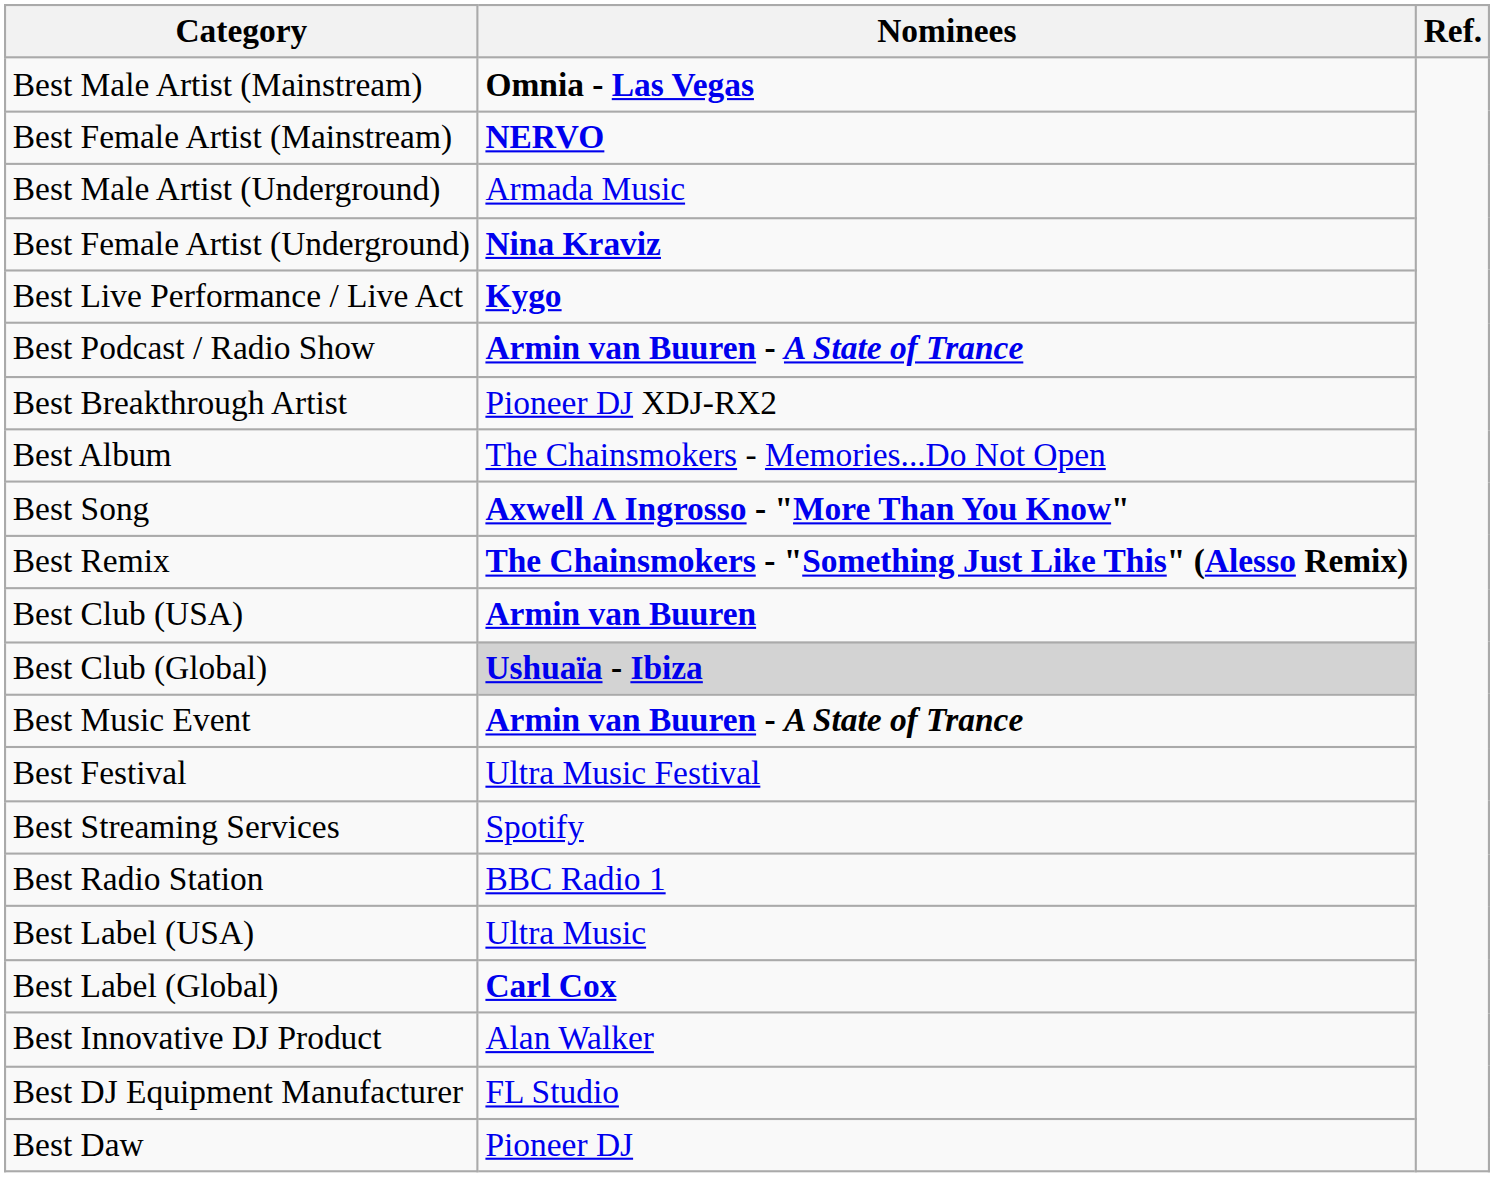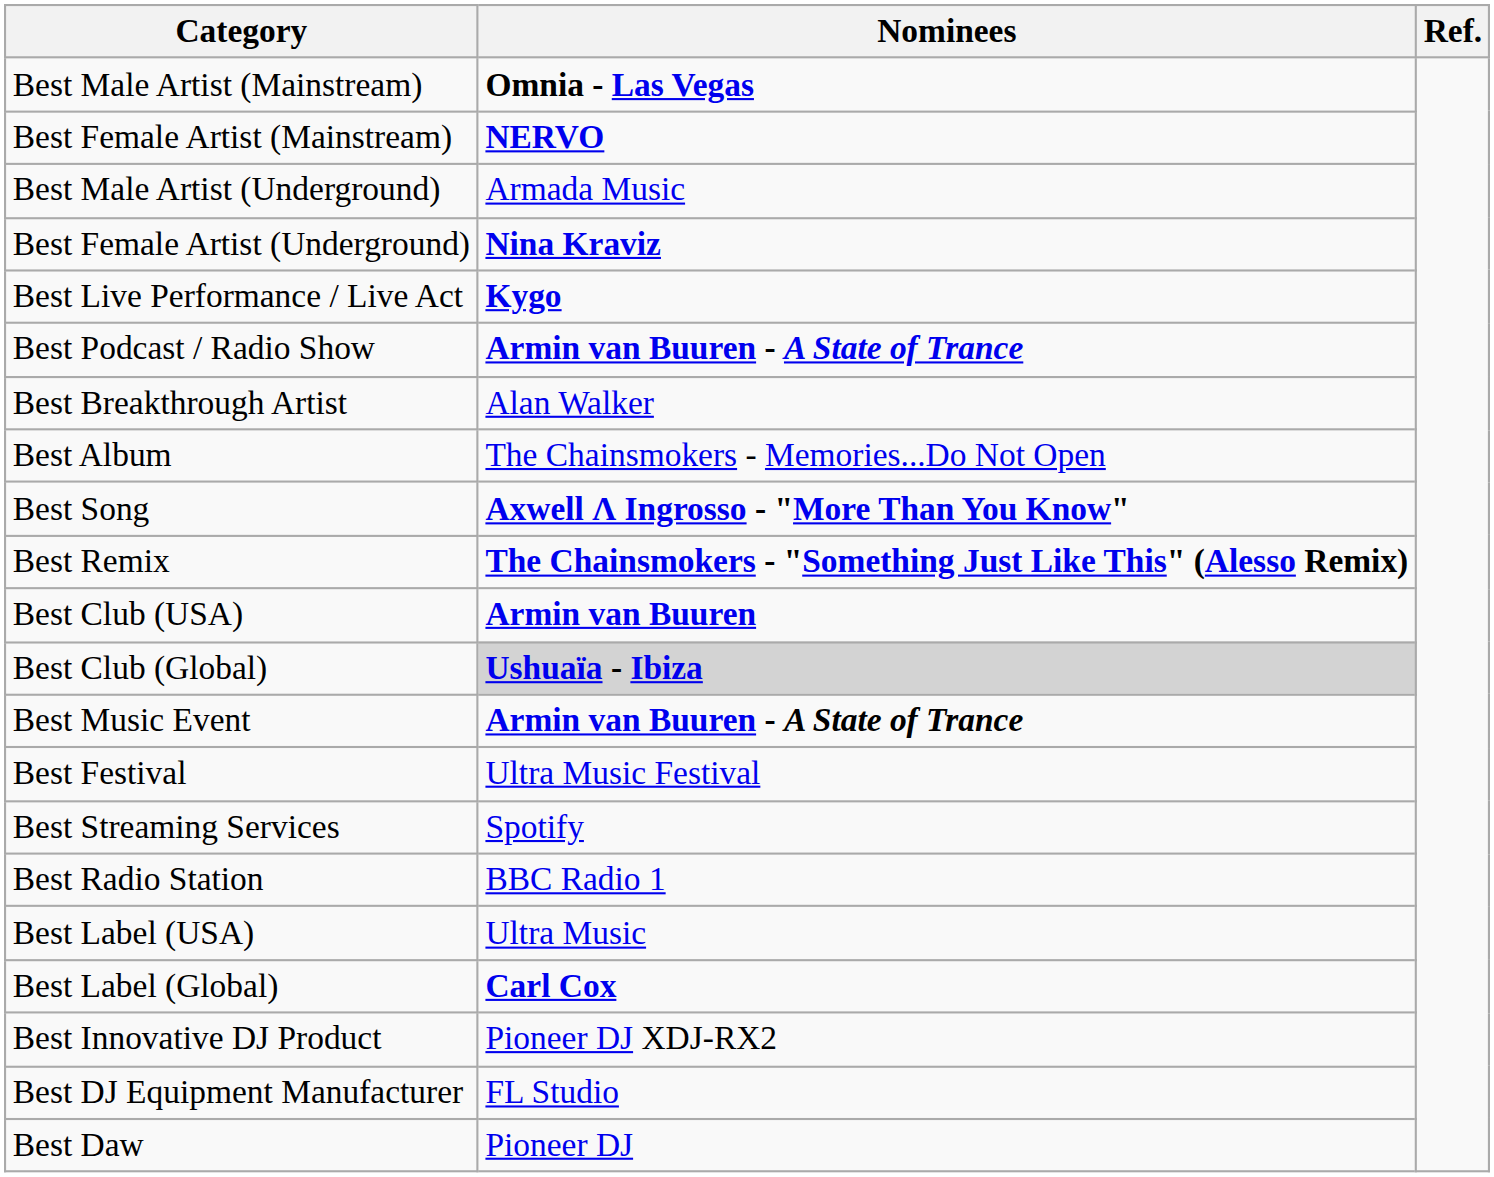Best Breakthrough Artist | Nominees: Pioneer DJ XDJ-RX2 -> Alan Walker
Best Innovative DJ Product | Nominees: Alan Walker -> Pioneer DJ XDJ-RX2
